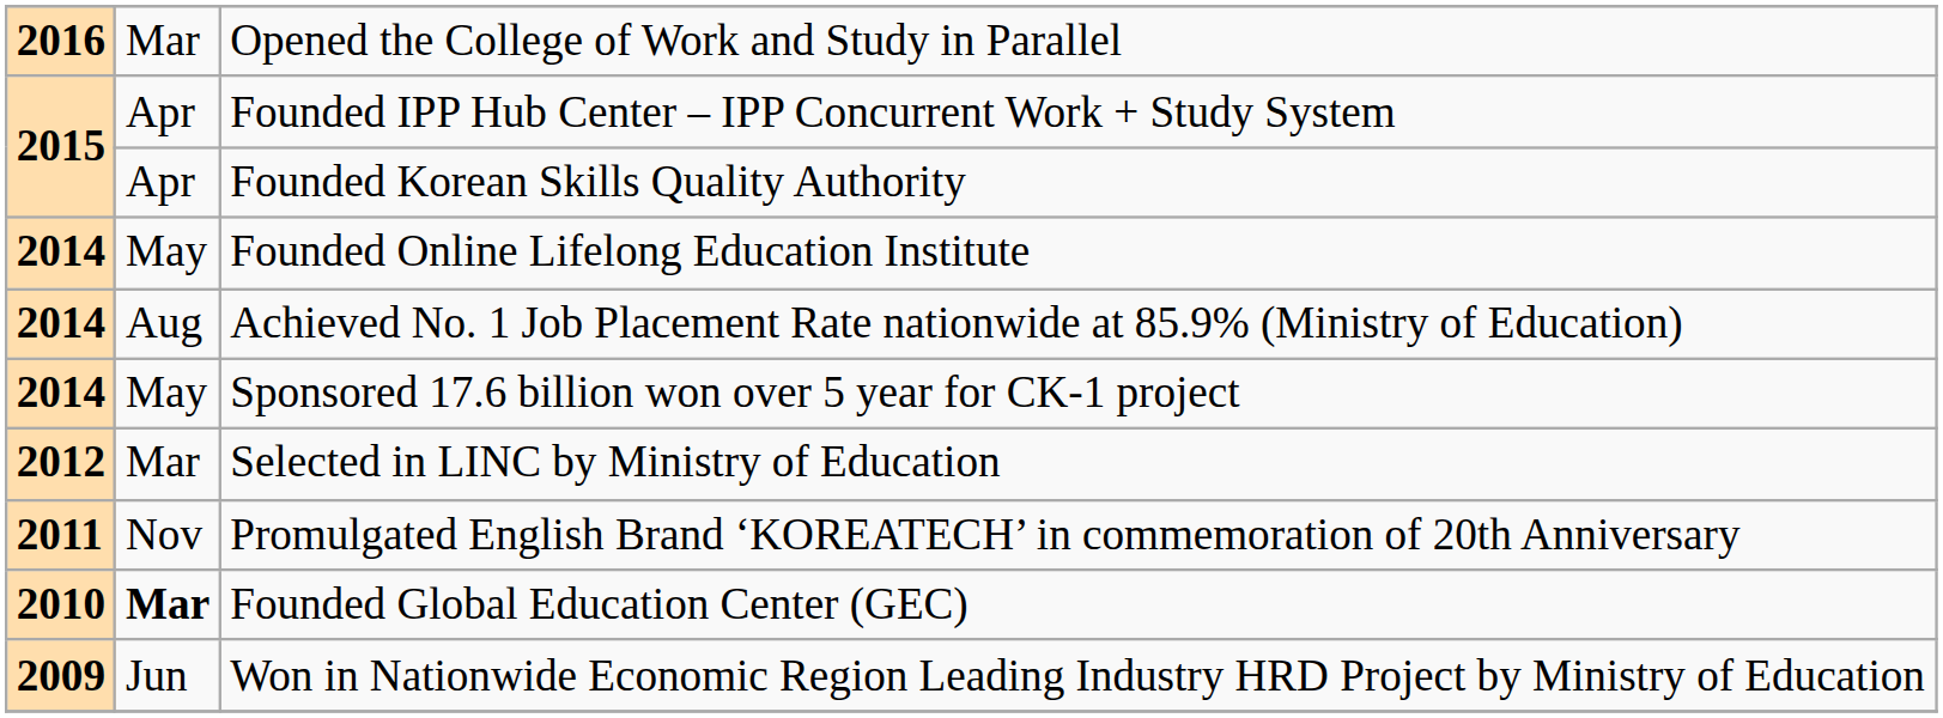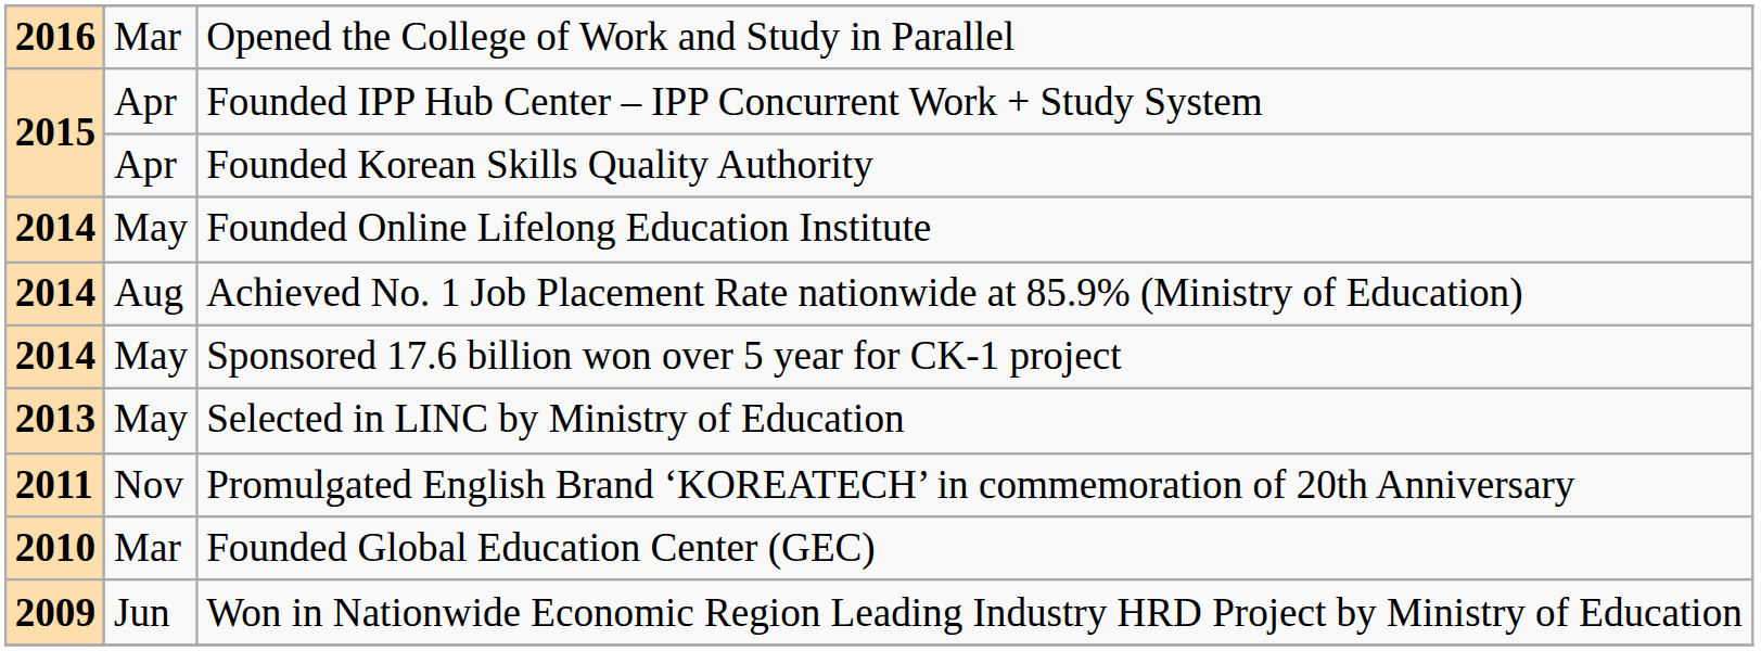Selected in LINC by Ministry of Education | column 1: 2012 -> 2013
Selected in LINC by Ministry of Education | column 2: Mar -> May
Founded Global Education Center (GEC) | column 2: bold -> normal
